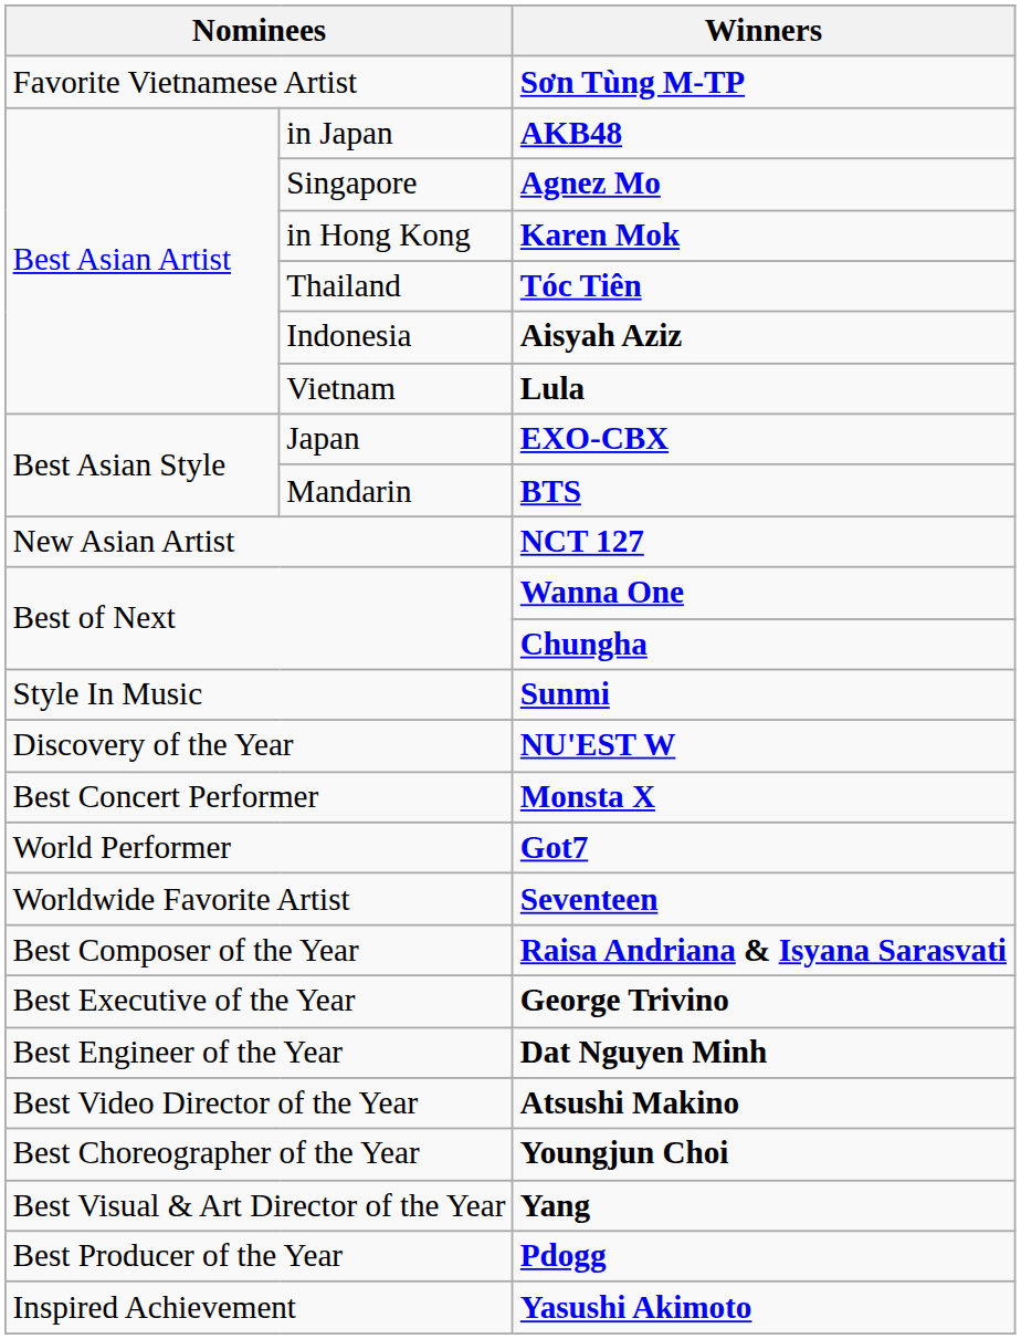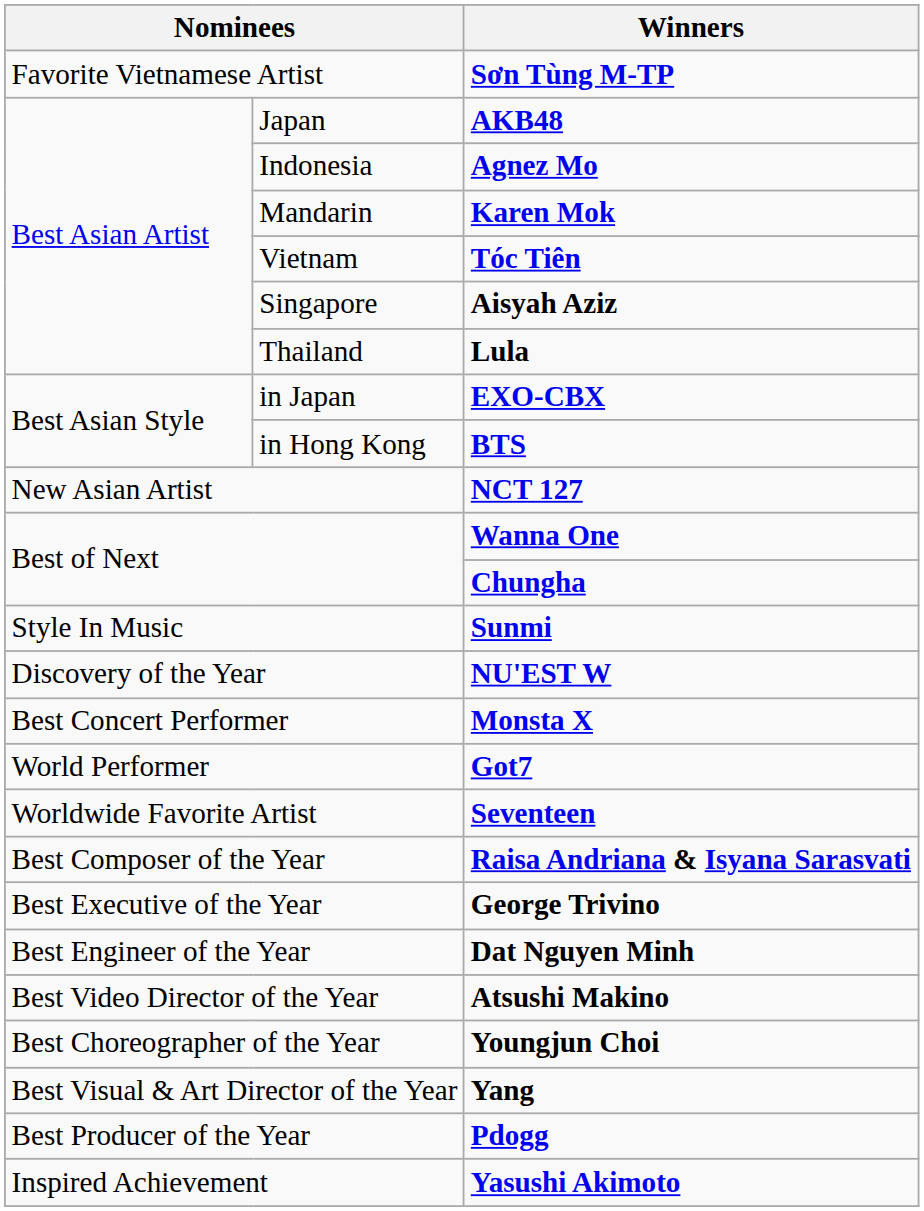AKB48 | column 2: in Japan -> Japan
Agnez Mo | column 2: Singapore -> Indonesia
Karen Mok | column 2: in Hong Kong -> Mandarin
Tóc Tiên | column 2: Thailand -> Vietnam
Aisyah Aziz | column 2: Indonesia -> Singapore
Lula | column 2: Vietnam -> Thailand
EXO-CBX | column 2: Japan -> in Japan
BTS | column 2: Mandarin -> in Hong Kong
